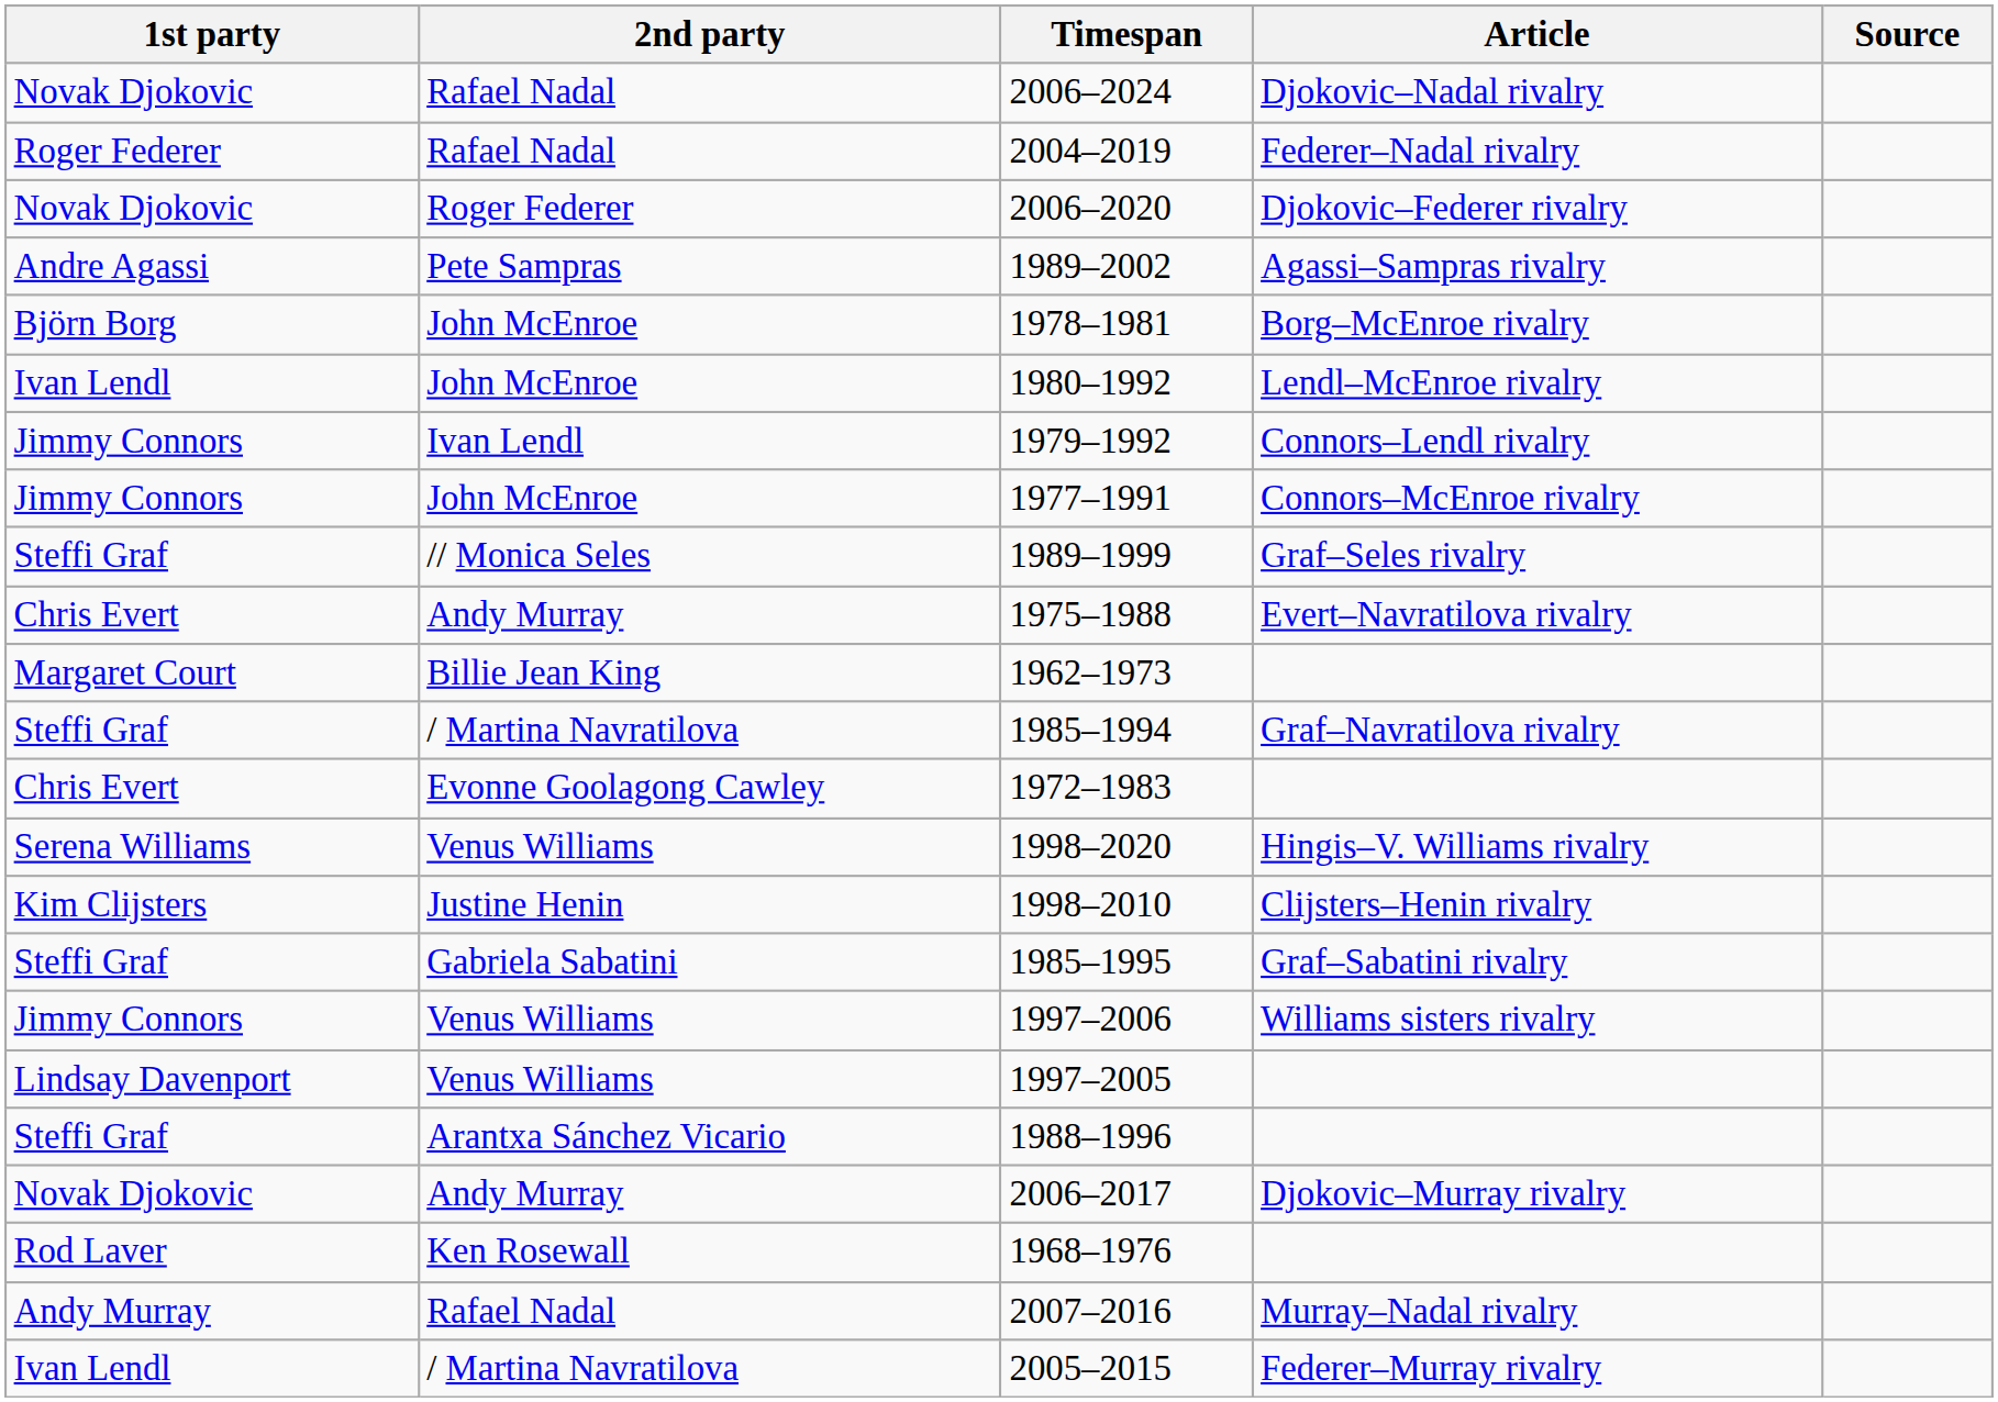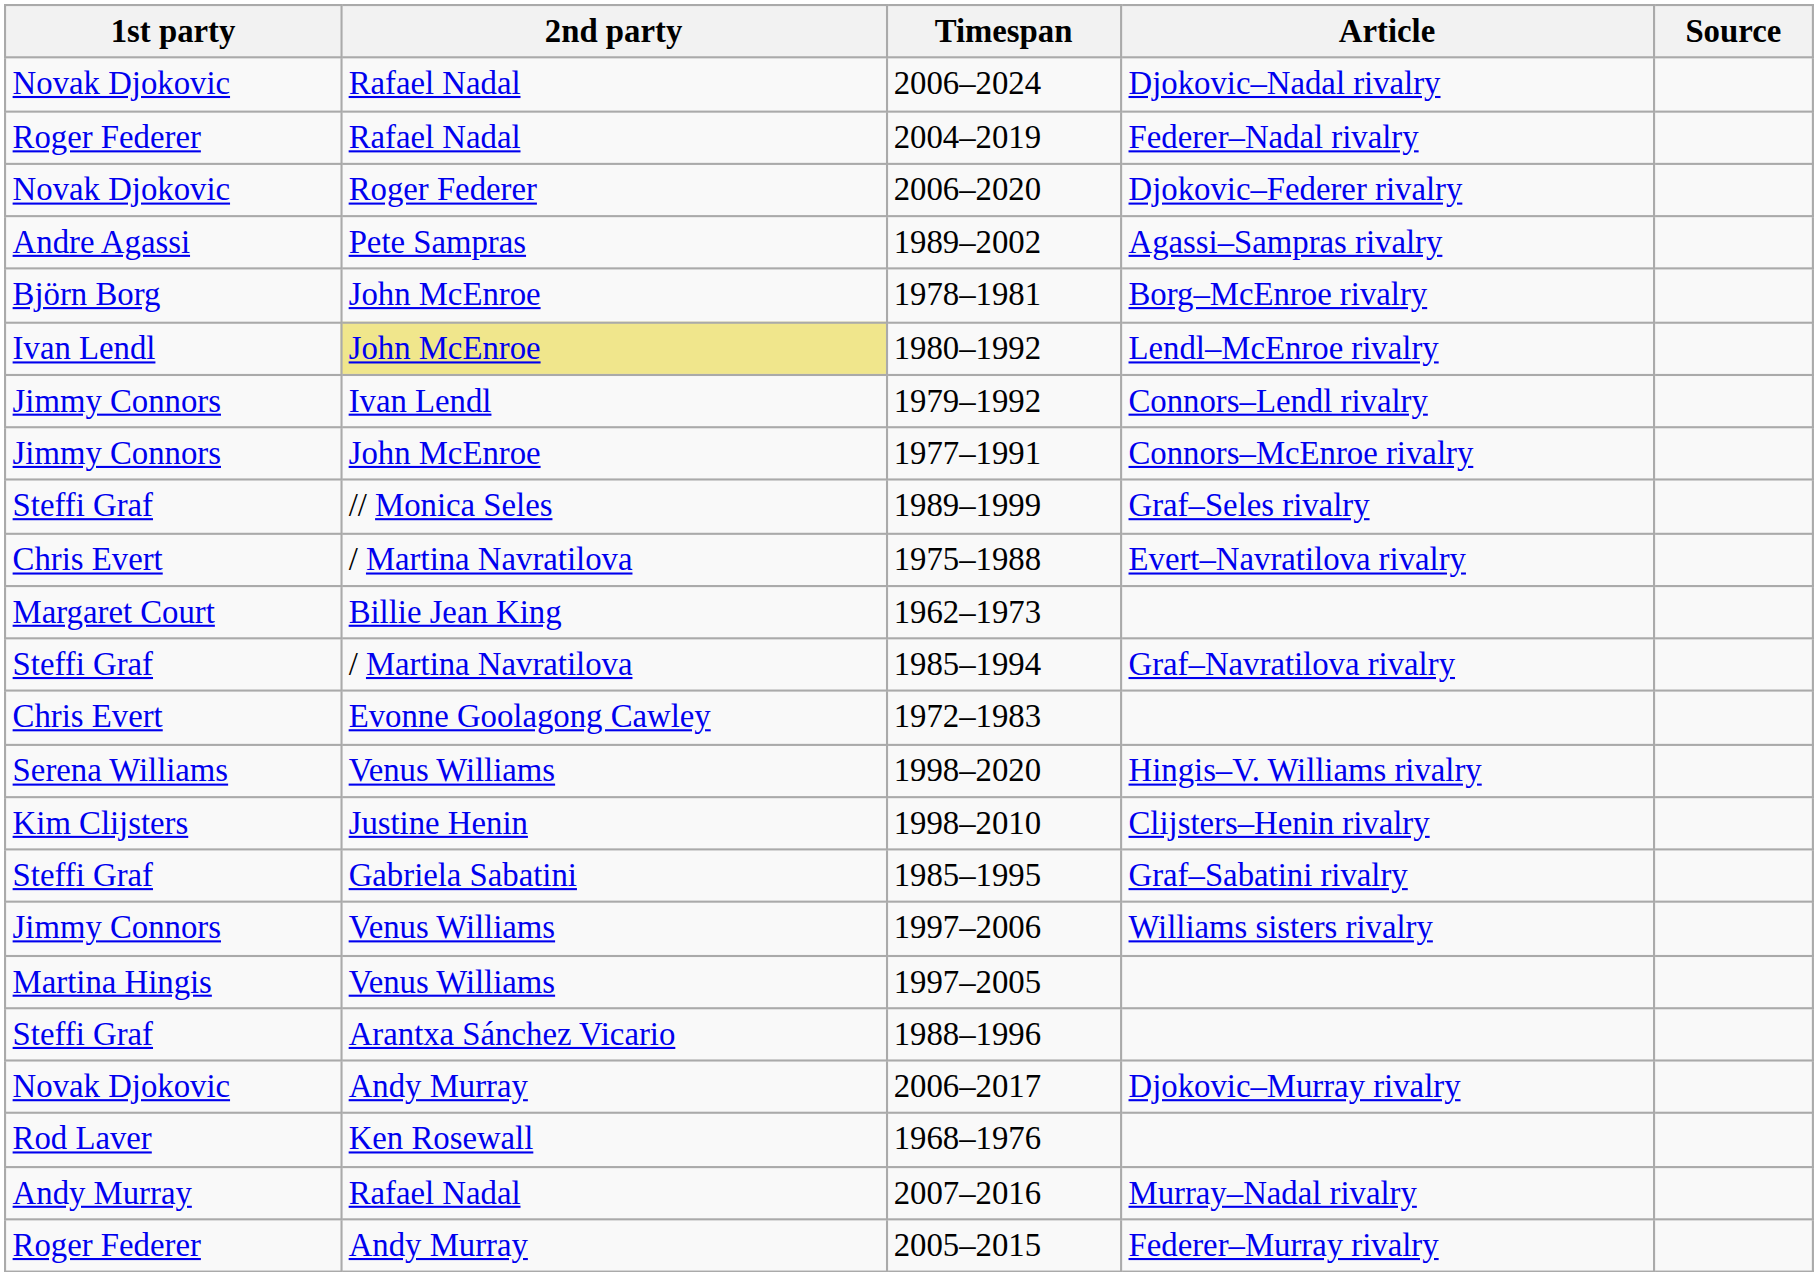1980–1992 | 2nd party: no background -> khaki background
1975–1988 | 2nd party: Andy Murray -> / Martina Navratilova
1997–2005 | 1st party: Lindsay Davenport -> Martina Hingis
2005–2015 | 1st party: Ivan Lendl -> Roger Federer
2005–2015 | 2nd party: / Martina Navratilova -> Andy Murray
